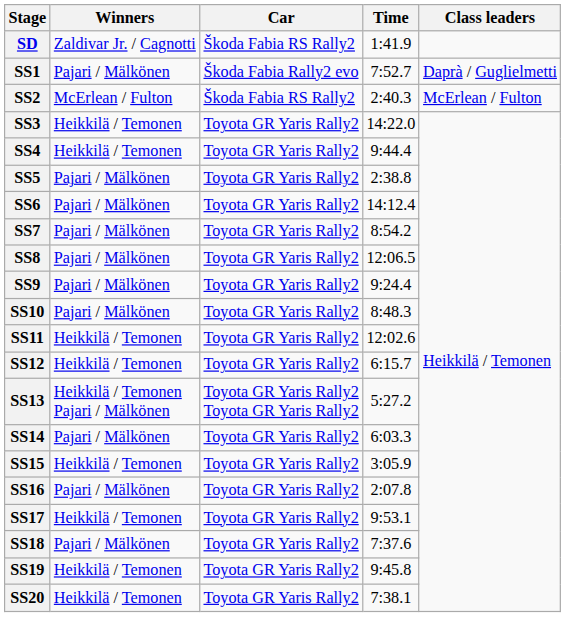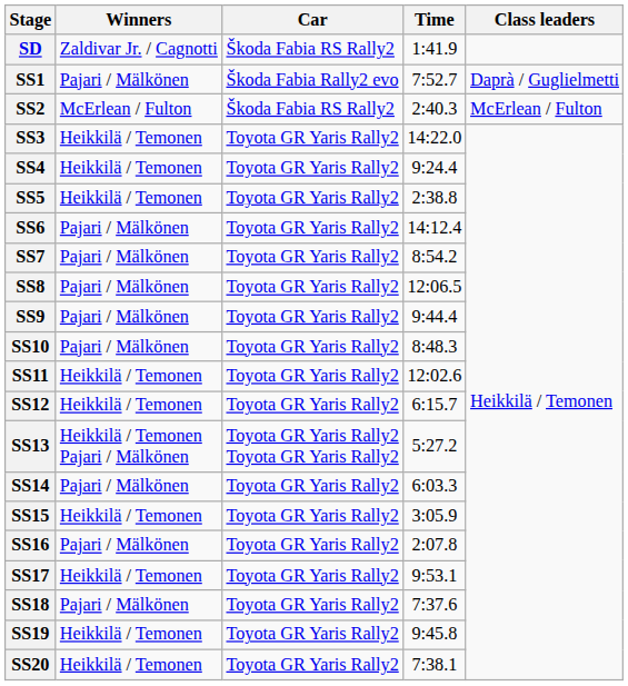SS4 | Time: 9:44.4 -> 9:24.4
SS5 | Winners: Pajari / Mälkönen -> Heikkilä / Temonen
SS9 | Time: 9:24.4 -> 9:44.4
